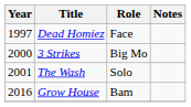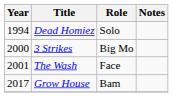Dead Homiez | Year: 1997 -> 1994
Dead Homiez | Role: Face -> Solo
The Wash | Role: Solo -> Face
Grow House | Year: 2016 -> 2017
